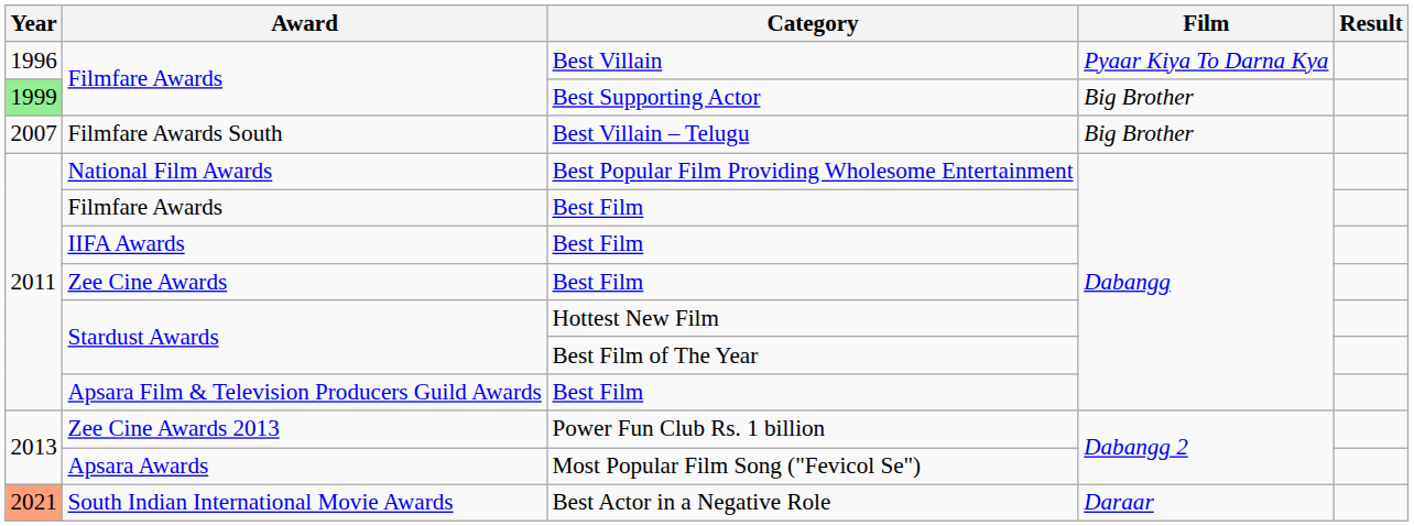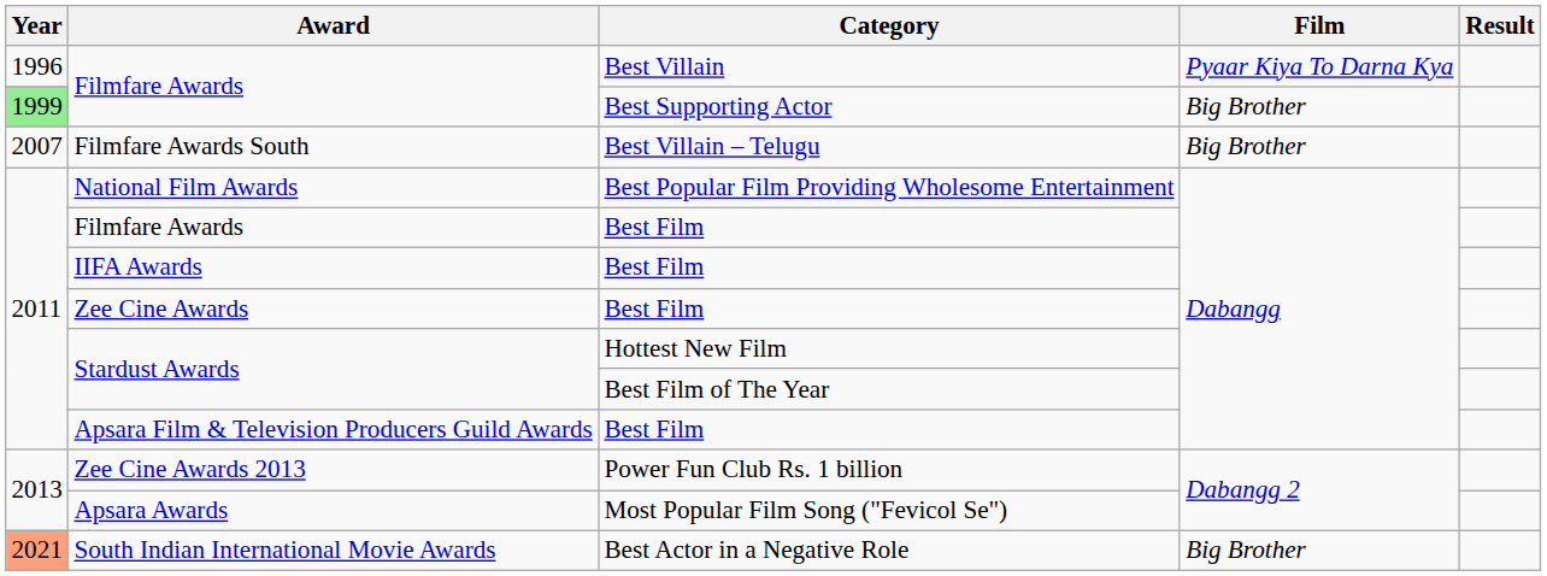South Indian International Movie Awards | Film: Daraar -> Big Brother
